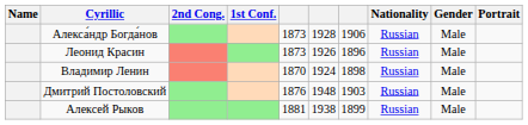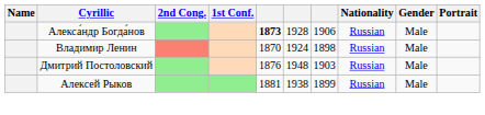Алекса́ндр Богда́нов | column 5: normal -> bold
- row: Леонид Красин | 1873 | 1926 | 1896 | Russian | Male
